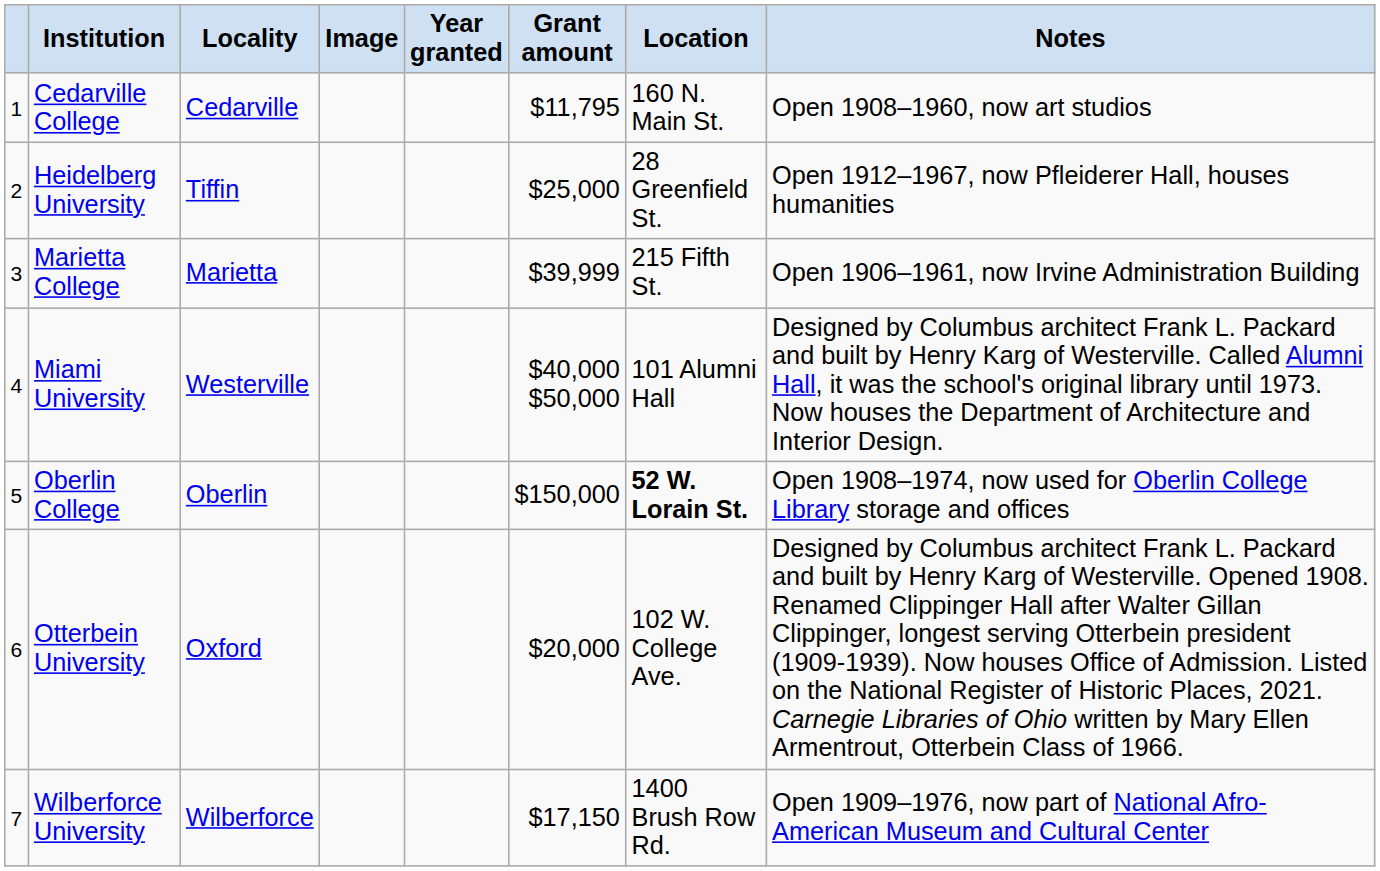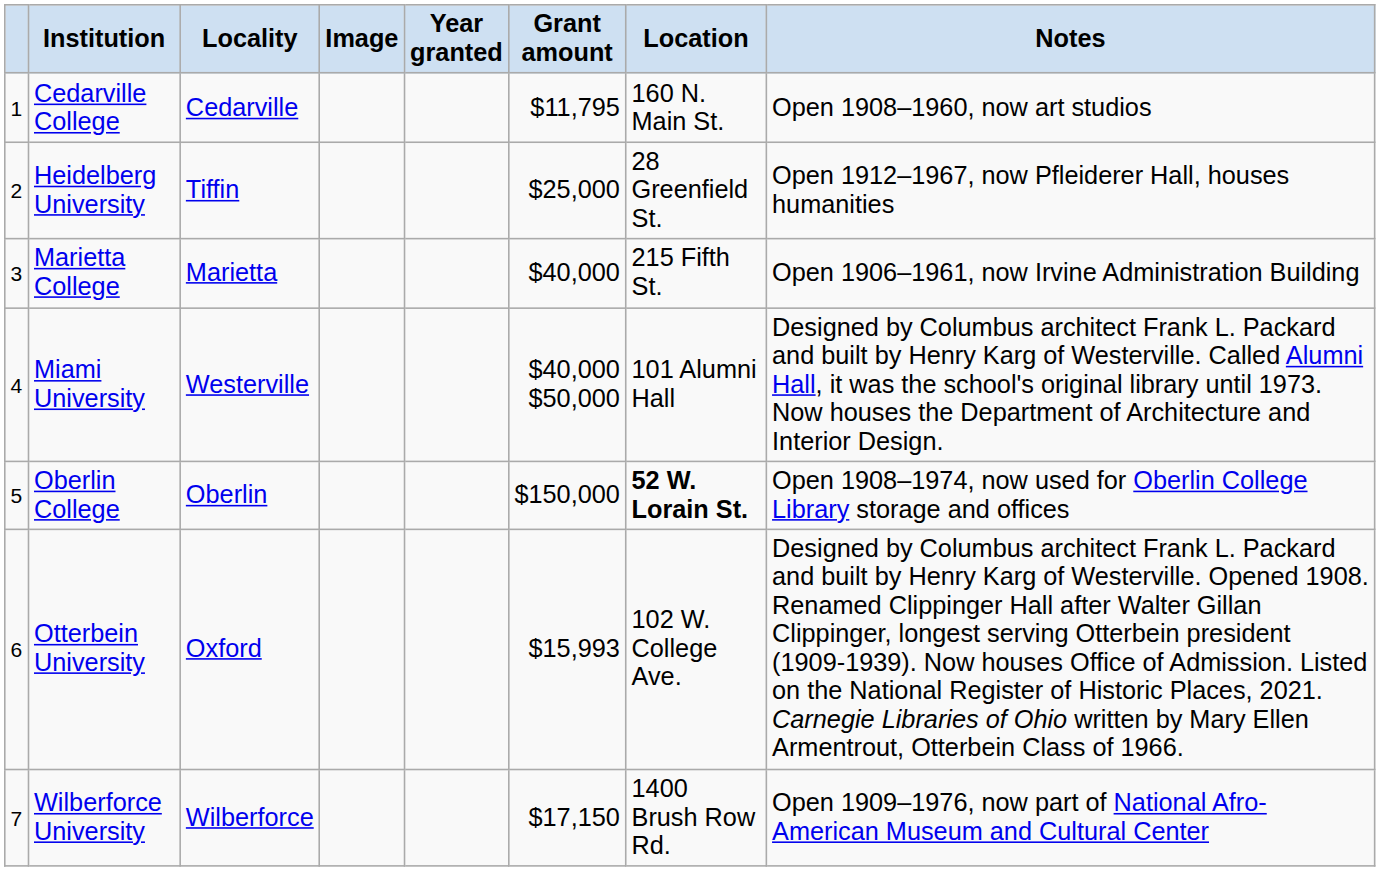Marietta College | Grant amount: $39,999 -> $40,000
Otterbein University | Grant amount: $20,000 -> $15,993
